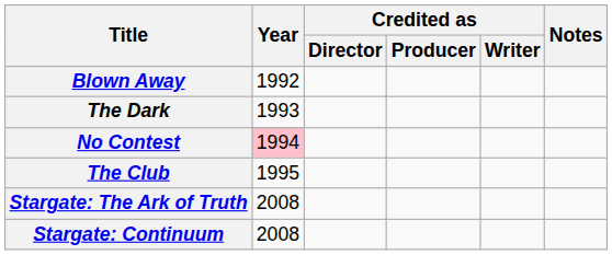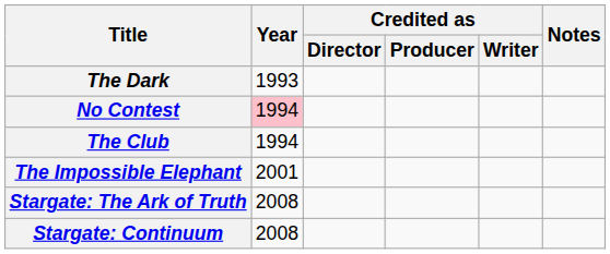- row: Blown Away | 1992
The Club | Year: 1995 -> 1994
+ row: The Impossible Elephant | 2001
